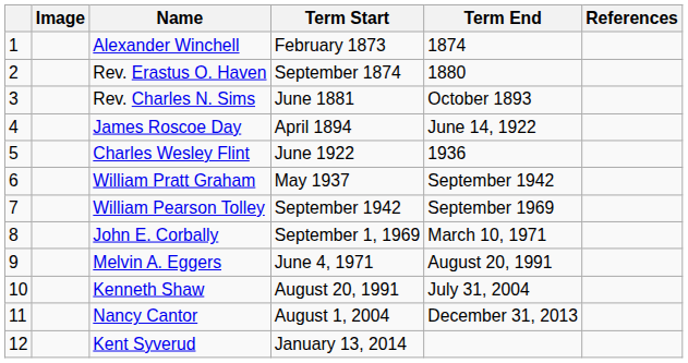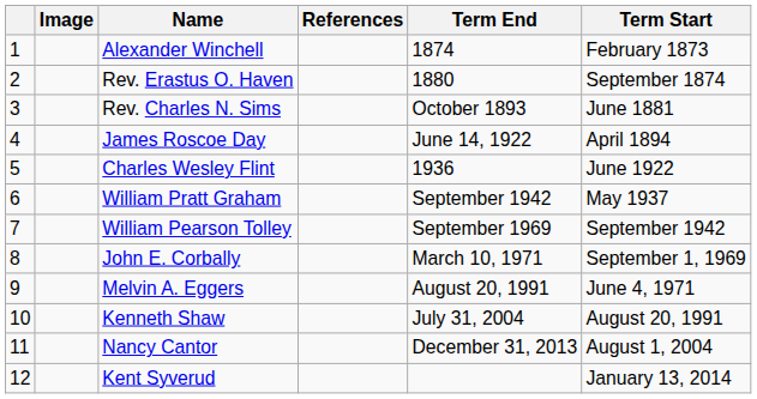columns swapped: Term Start <-> References
